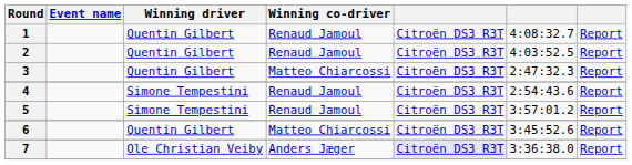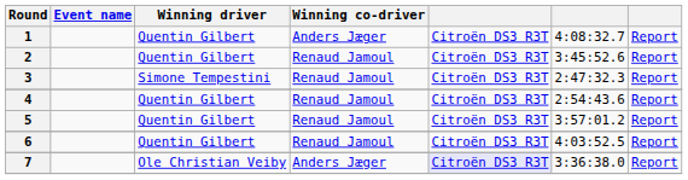1 | Winning co-driver: Renaud Jamoul -> Anders Jæger
2 | column 6: 4:03:52.5 -> 3:45:52.6
3 | Winning driver: Quentin Gilbert -> Simone Tempestini
3 | Winning co-driver: Matteo Chiarcossi -> Renaud Jamoul
4 | Winning driver: Simone Tempestini -> Quentin Gilbert
5 | Winning driver: Simone Tempestini -> Quentin Gilbert
6 | Winning co-driver: Matteo Chiarcossi -> Renaud Jamoul
6 | column 6: 3:45:52.6 -> 4:03:52.5
